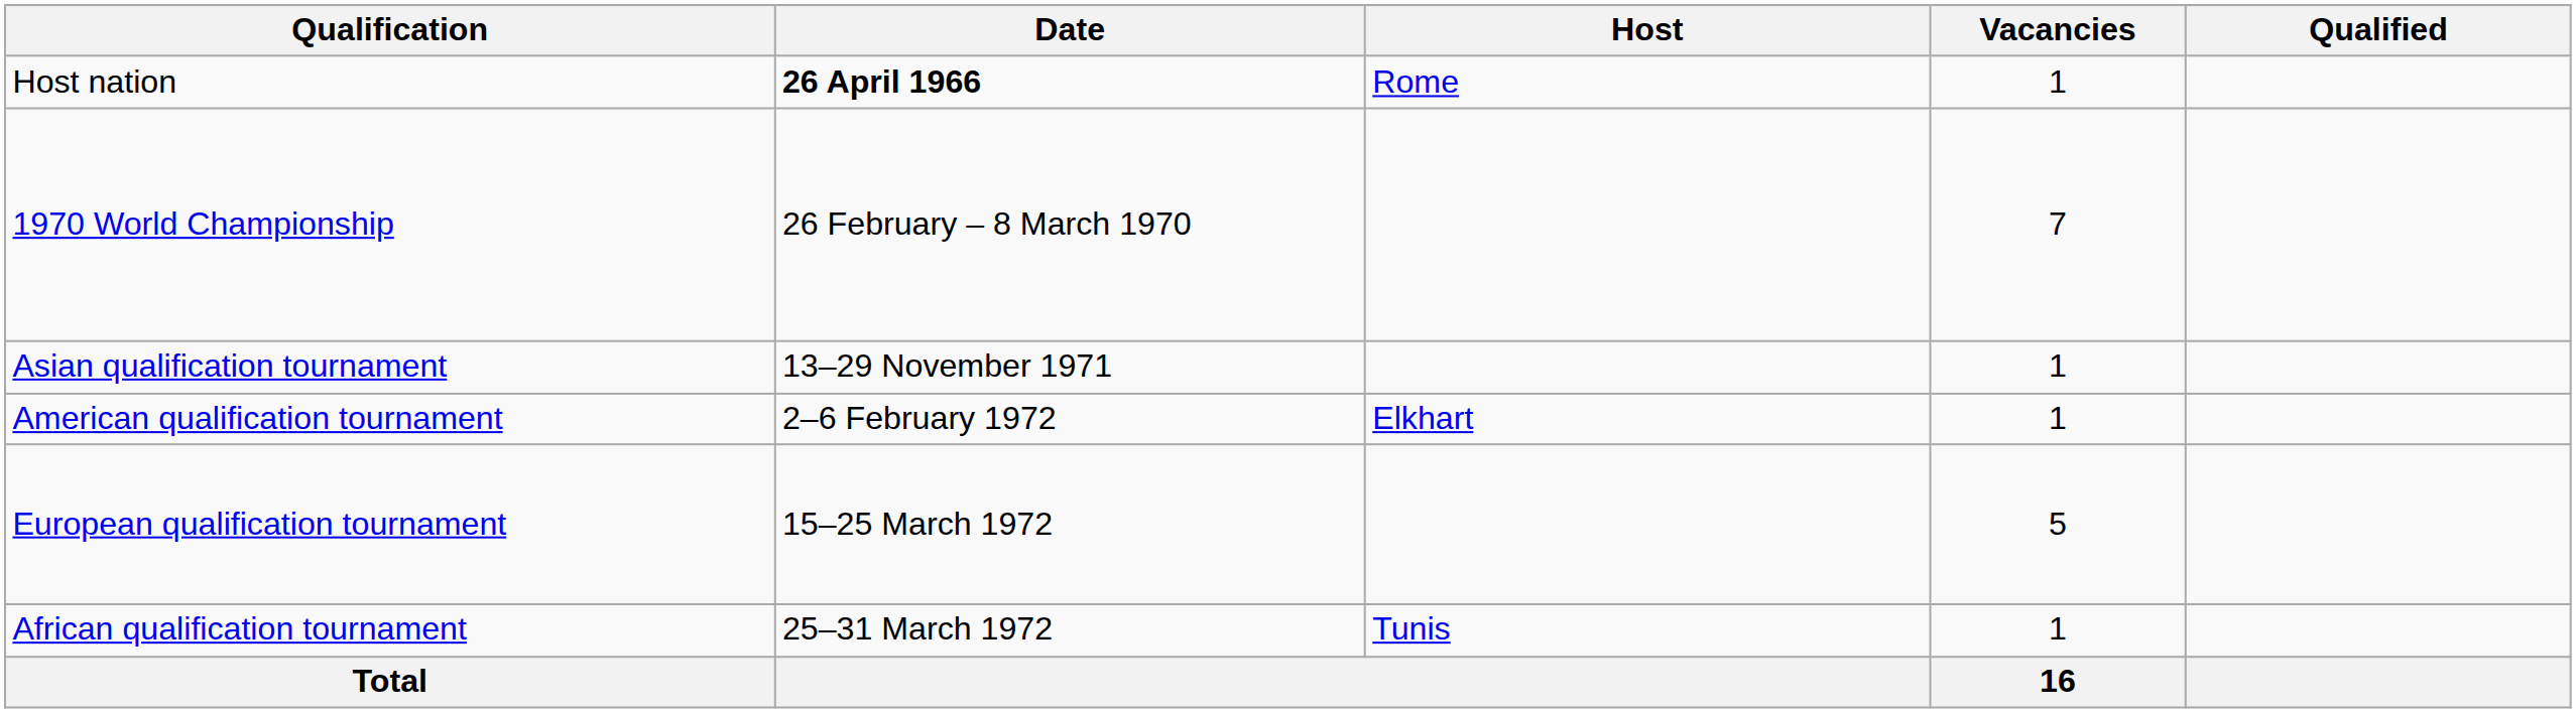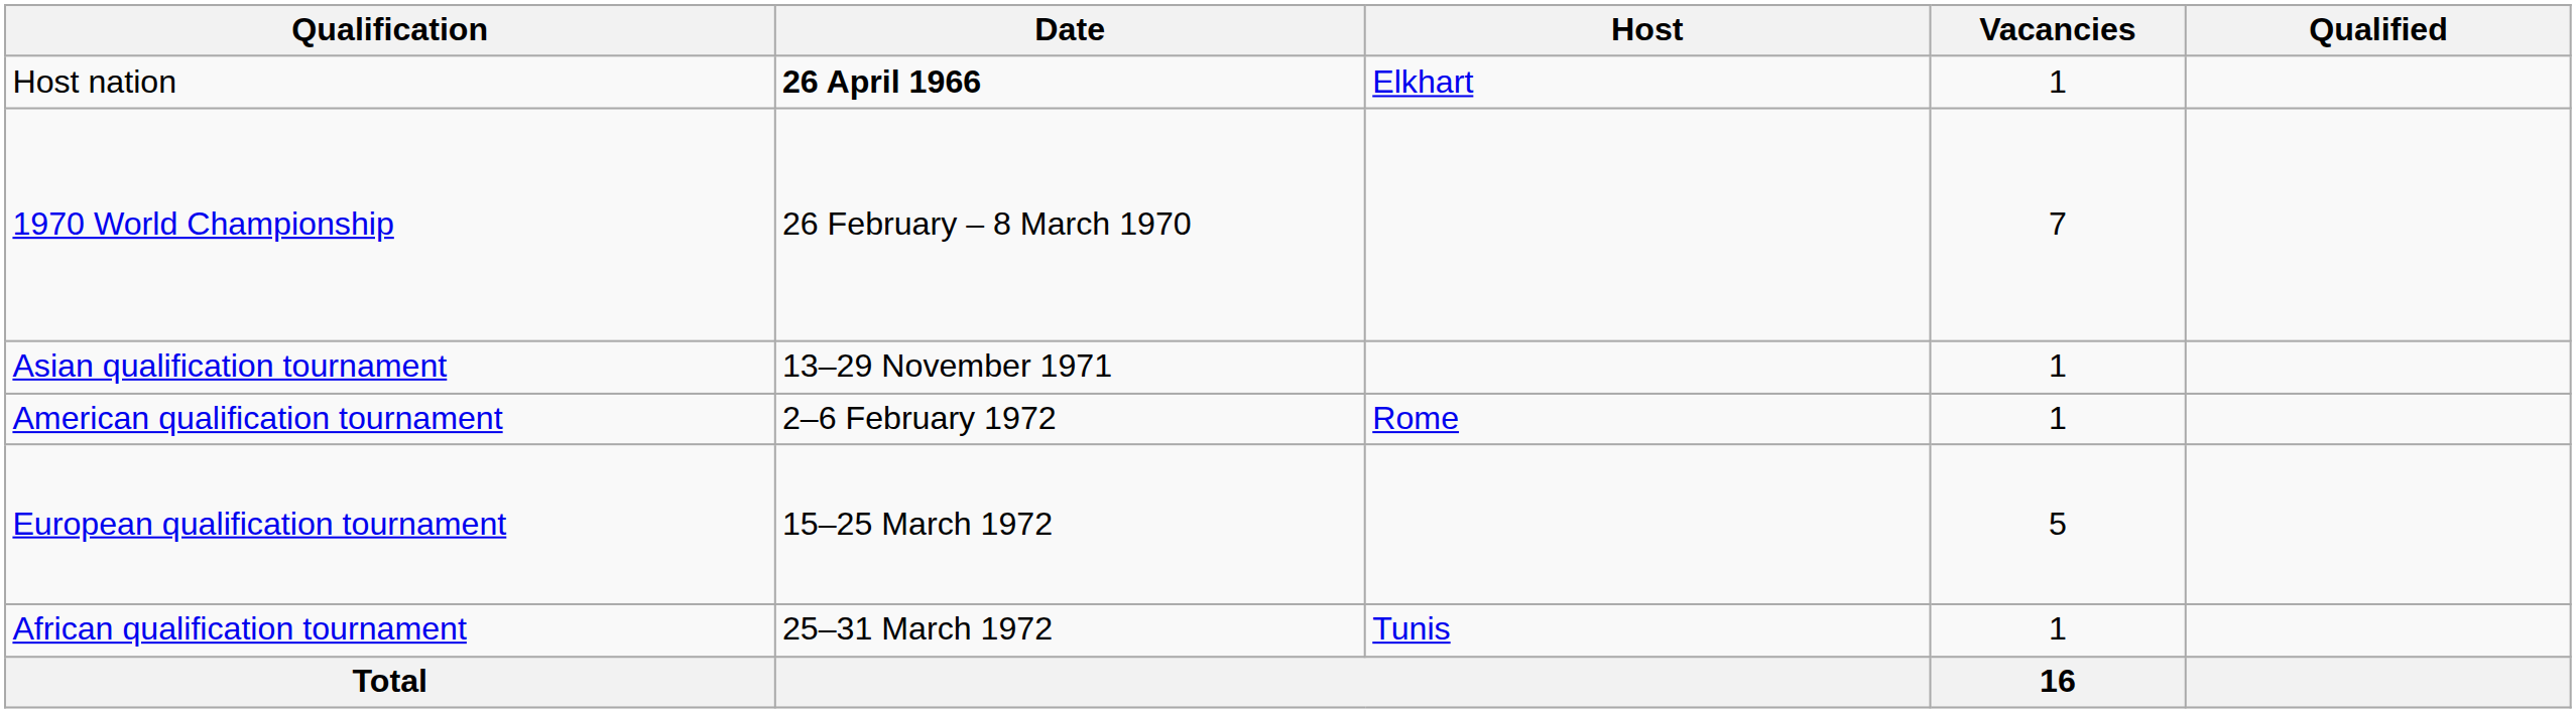Host nation | Host: Rome -> Elkhart
American qualification tournament | Host: Elkhart -> Rome
